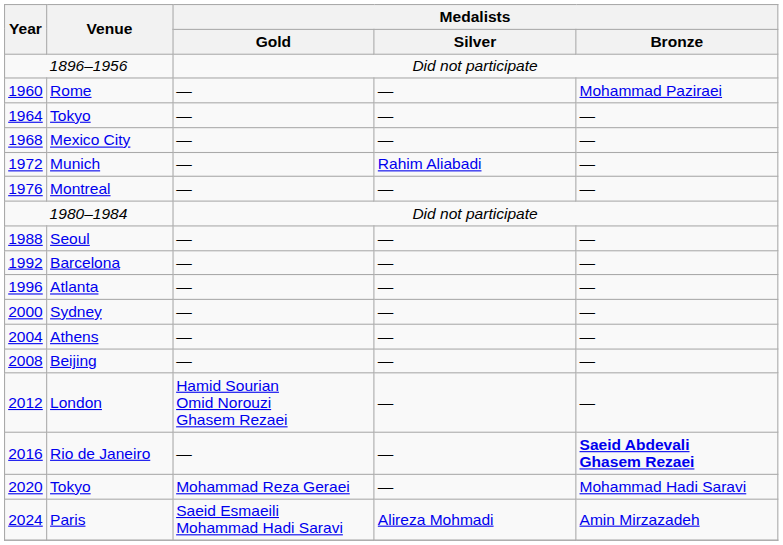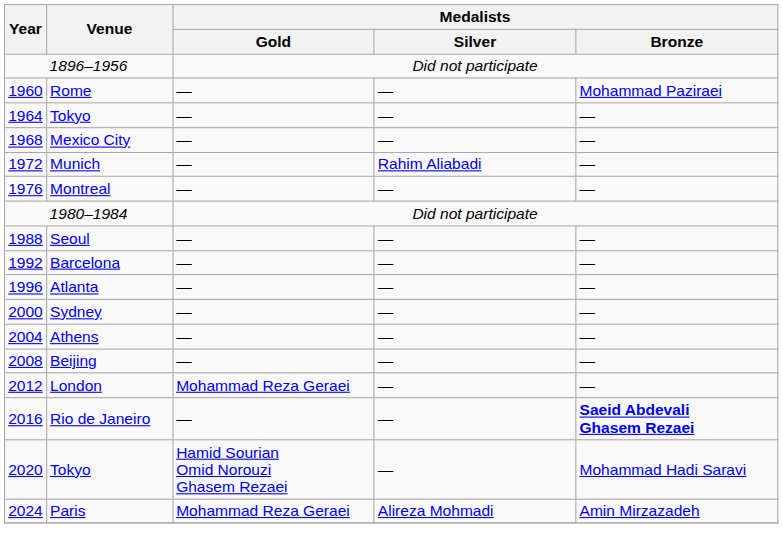London | Medalists / Gold: Hamid Sourian Omid Norouzi Ghasem Rezaei -> Mohammad Reza Geraei
2020 / Tokyo | Medalists / Gold: Mohammad Reza Geraei -> Hamid Sourian Omid Norouzi Ghasem Rezaei
Paris | Medalists / Gold: Saeid Esmaeili Mohammad Hadi Saravi -> Mohammad Reza Geraei
